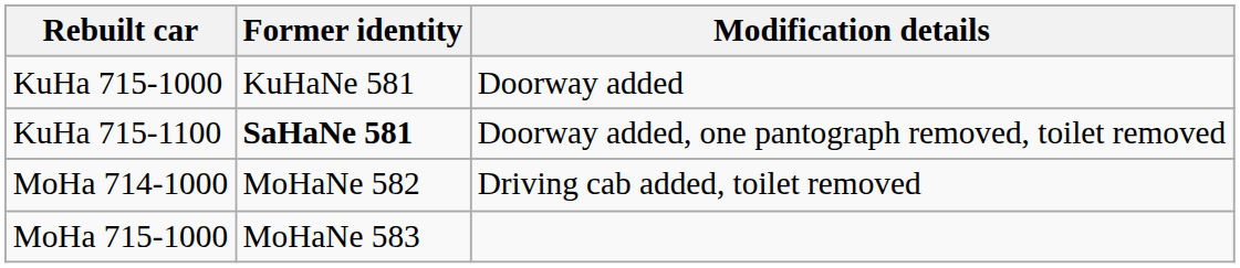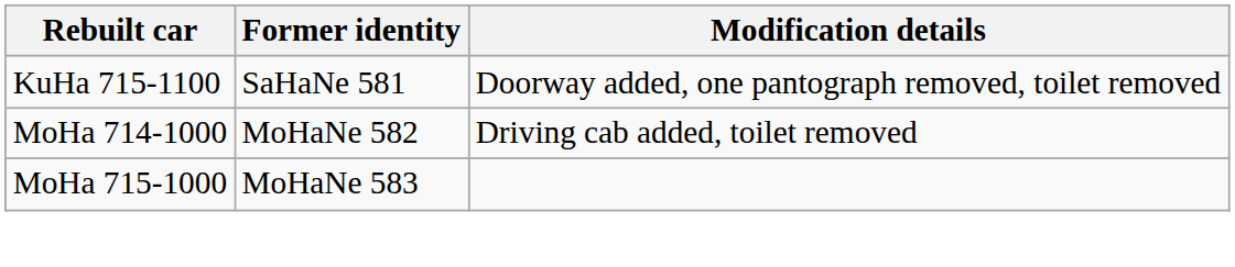- row: KuHa 715-1000 | KuHaNe 581 | Doorway added
KuHa 715-1100 | Former identity: bold -> normal
